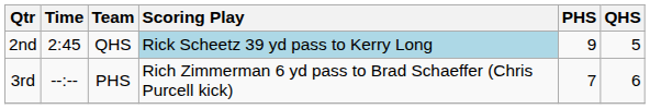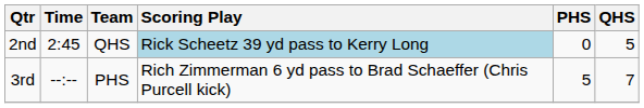2nd | PHS: 9 -> 0
3rd | PHS: 7 -> 5
3rd | QHS: 6 -> 7
